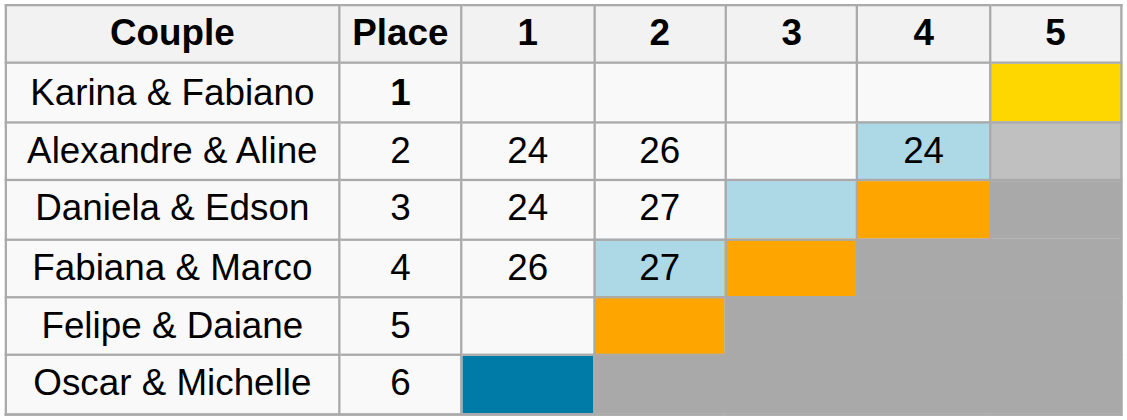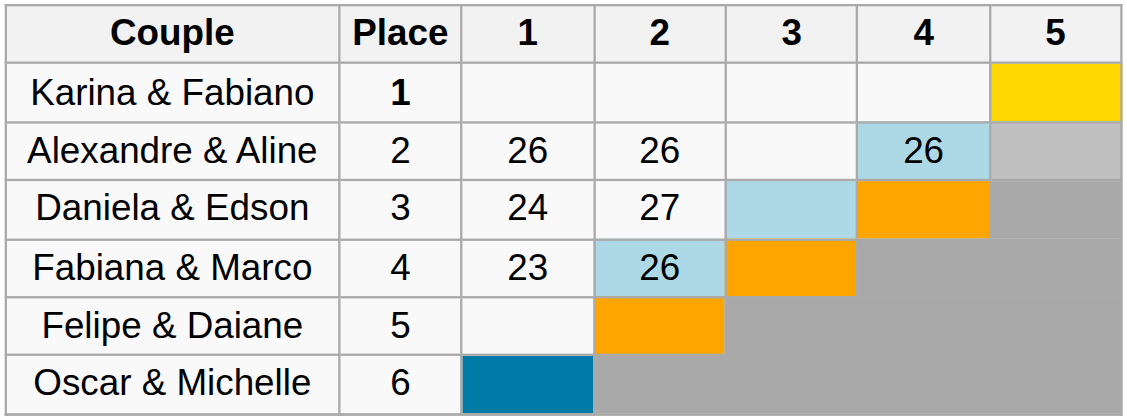Alexandre & Aline | 1: 24 -> 26
Alexandre & Aline | 4: 24 -> 26
Fabiana & Marco | 1: 26 -> 23
Fabiana & Marco | 2: 27 -> 26
